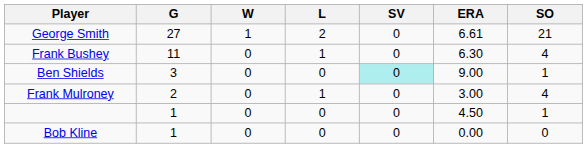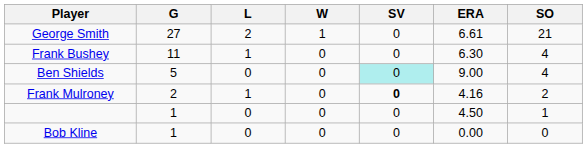columns swapped: W <-> L
Ben Shields | G: 3 -> 5
Ben Shields | SO: 1 -> 4
Frank Mulroney | SV: normal -> bold
Frank Mulroney | ERA: 3.00 -> 4.16
Frank Mulroney | SO: 4 -> 2
